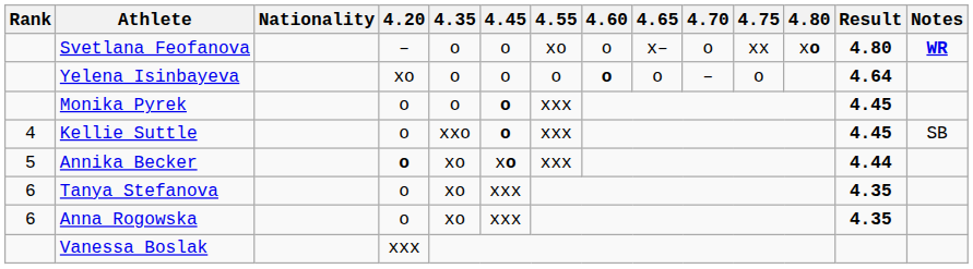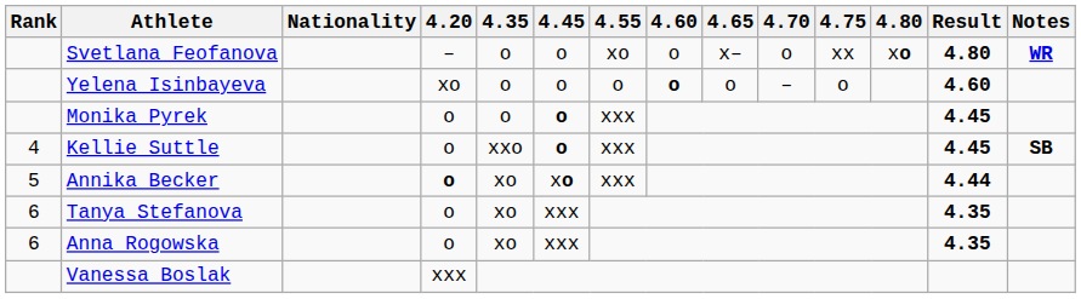Yelena Isinbayeva | Result: 4.64 -> 4.60
Kellie Suttle | Notes: normal -> bold
